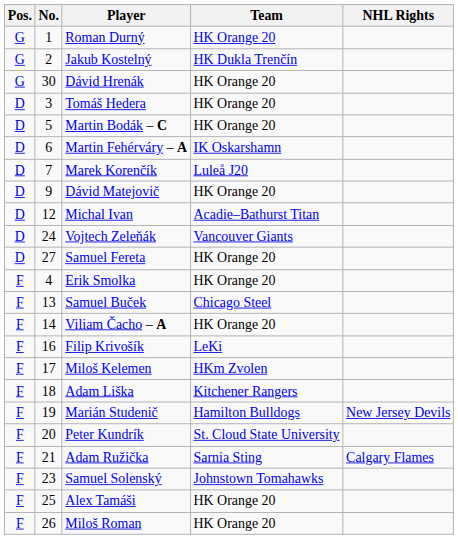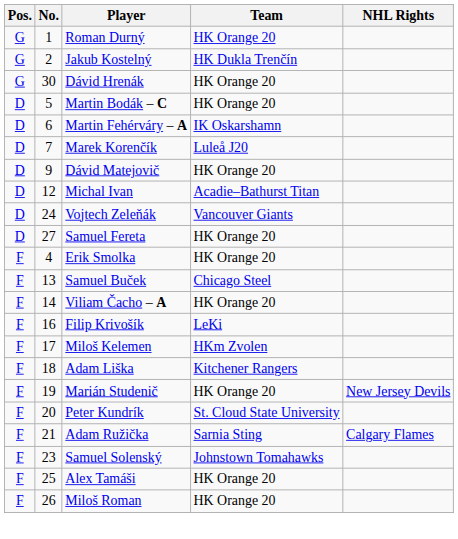- row: D | 3 | Tomáš Hedera | HK Orange 20
Marián Studenič | Team: Hamilton Bulldogs -> HK Orange 20
